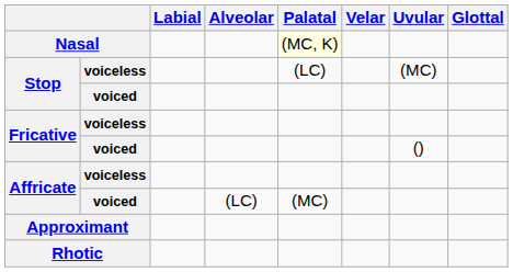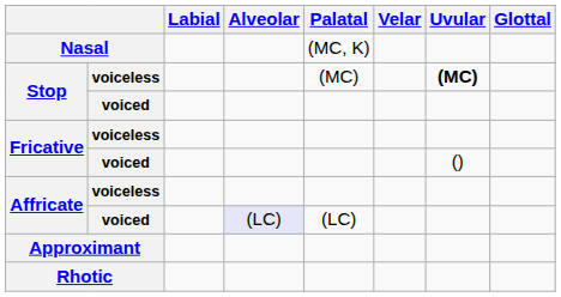Nasal | Palatal: lightyellow background -> no background
Stop / voiceless | Palatal: (LC) -> (MC)
Stop / voiceless | Uvular: normal -> bold
Affricate / voiced | Alveolar: no background -> lavender background
Affricate / voiced | Palatal: (MC) -> (LC)
